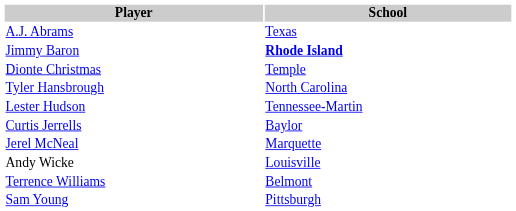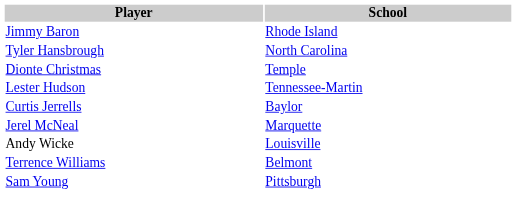- row: A.J. Abrams | Texas
Jimmy Baron | School: bold -> normal
rows swapped: Dionte Christmas <-> Tyler Hansbrough
